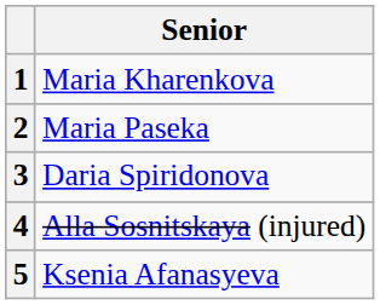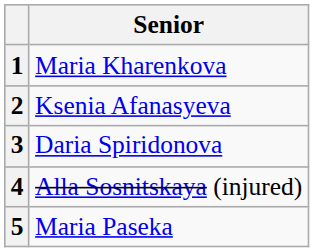2 | Senior: Maria Paseka -> Ksenia Afanasyeva
5 | Senior: Ksenia Afanasyeva -> Maria Paseka
